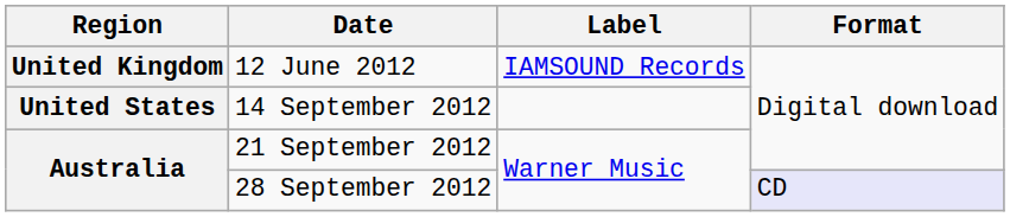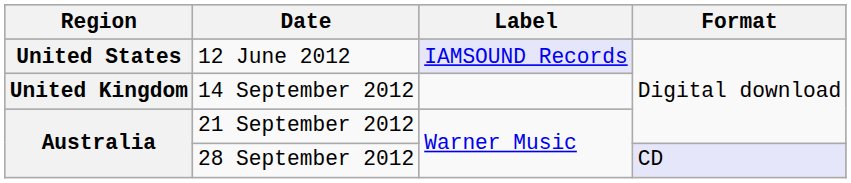12 June 2012 | Region: United Kingdom -> United States
12 June 2012 | Label: no background -> lavender background
14 September 2012 | Region: United States -> United Kingdom
